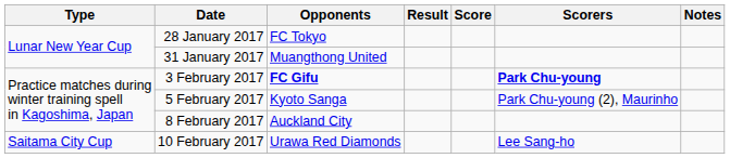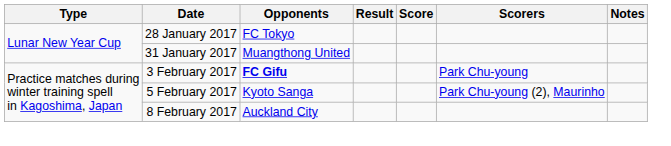3 February 2017 | Scorers: bold -> normal
- row: Saitama City Cup | 10 February 2017 | Urawa Red Diamonds | Lee Sang-ho
